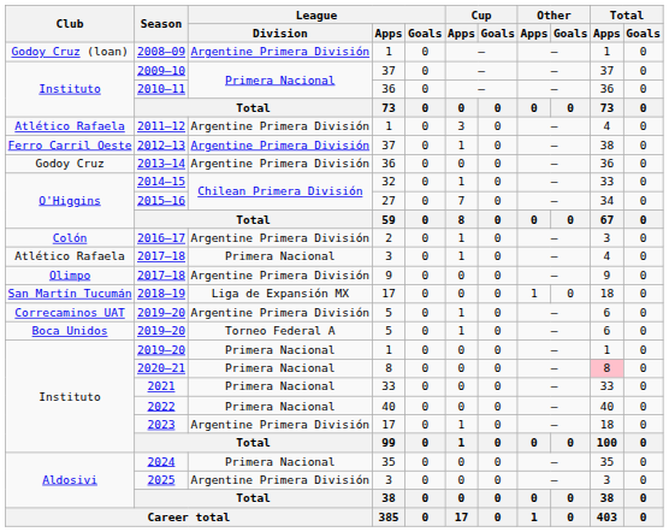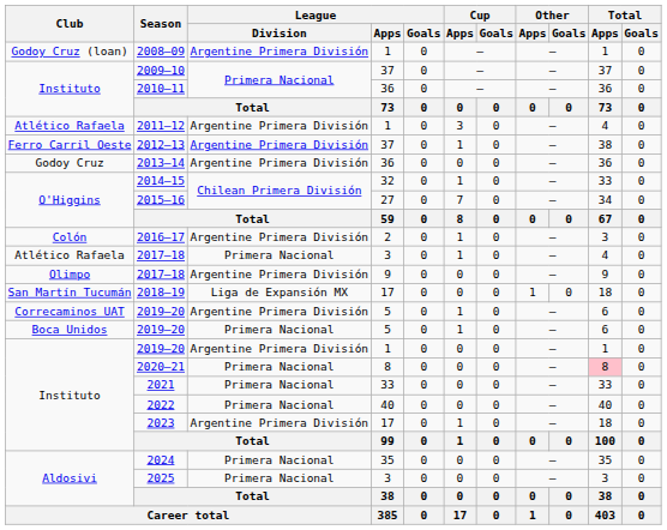Boca Unidos / 2019–20 | League / Division: Torneo Federal A -> Primera Nacional
Instituto / 2019–20 | League / Division: Primera Nacional -> Argentine Primera División
2025 | League / Division: Argentine Primera División -> Primera Nacional
